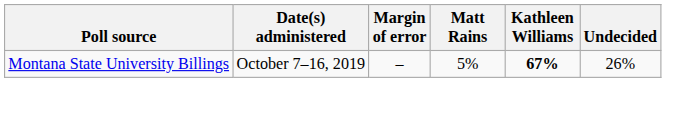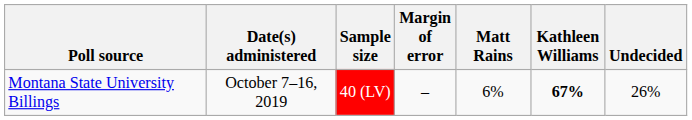+ column: Sample size | 40 (LV)
Montana State University Billings | Matt Rains: 5% -> 6%
